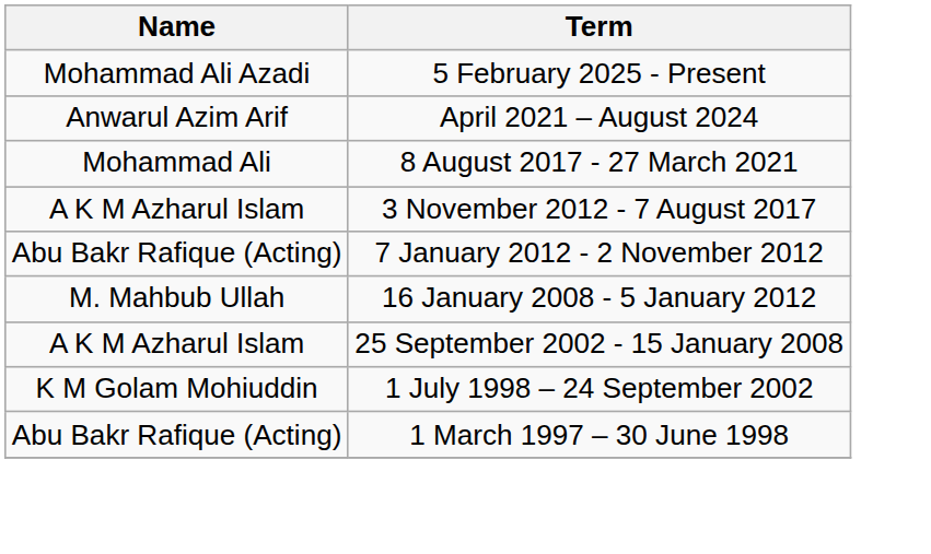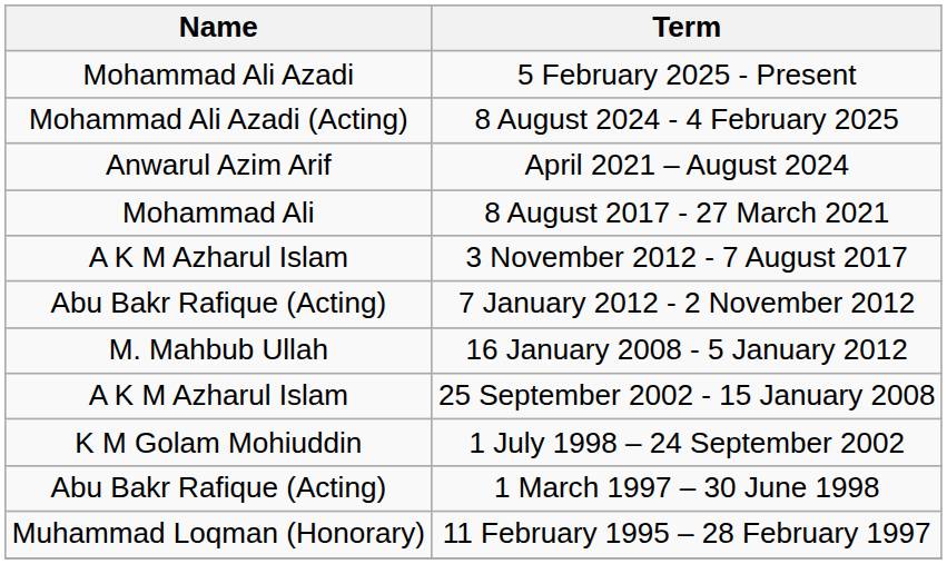+ row: Mohammad Ali Azadi (Acting) | 8 August 2024 - 4 February 2025
+ row: Muhammad Loqman (Honorary) | 11 February 1995 – 28 February 1997
